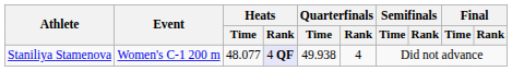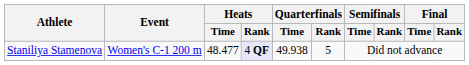Staniliya Stamenova | Heats / Time: 48.077 -> 48.477
Staniliya Stamenova | Quarterfinals / Rank: 4 -> 5
